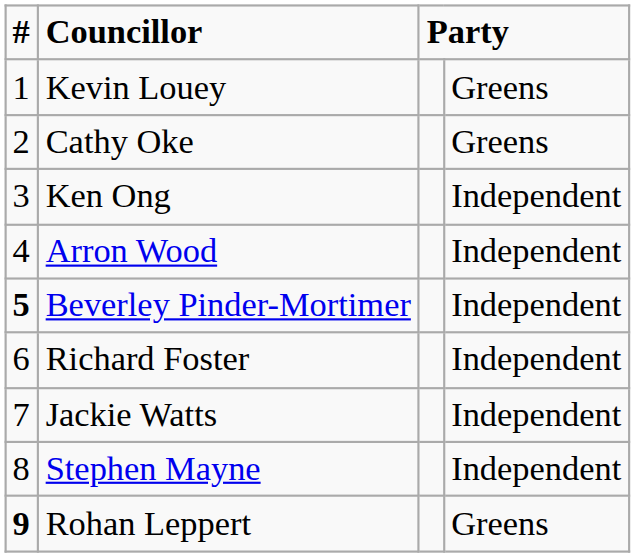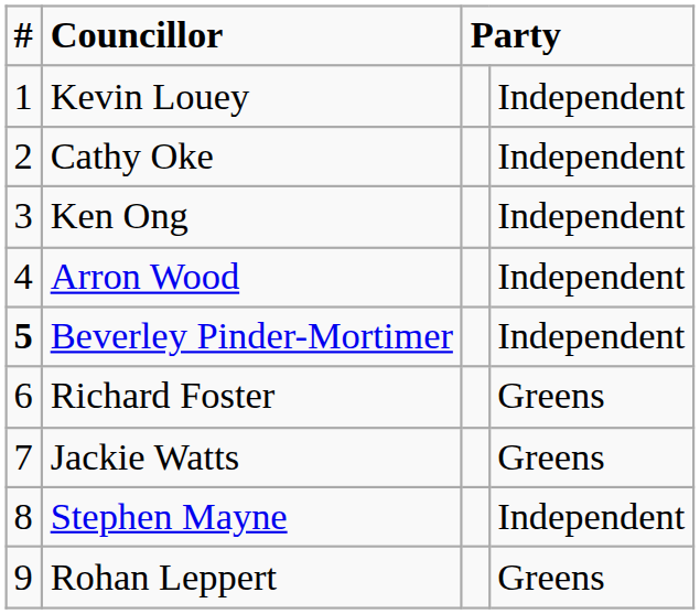Kevin Louey | column 4: Greens -> Independent
Cathy Oke | column 4: Greens -> Independent
Richard Foster | column 4: Independent -> Greens
Jackie Watts | column 4: Independent -> Greens
Rohan Leppert | #: bold -> normal
